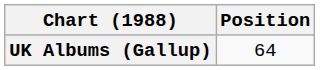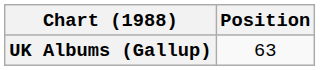UK Albums (Gallup) | Position: 64 -> 63
